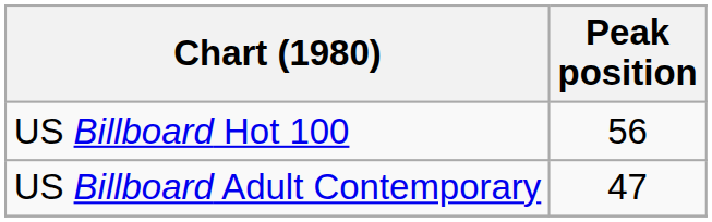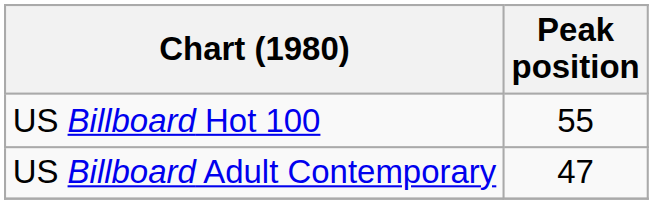US Billboard Hot 100 | Peak position: 56 -> 55
